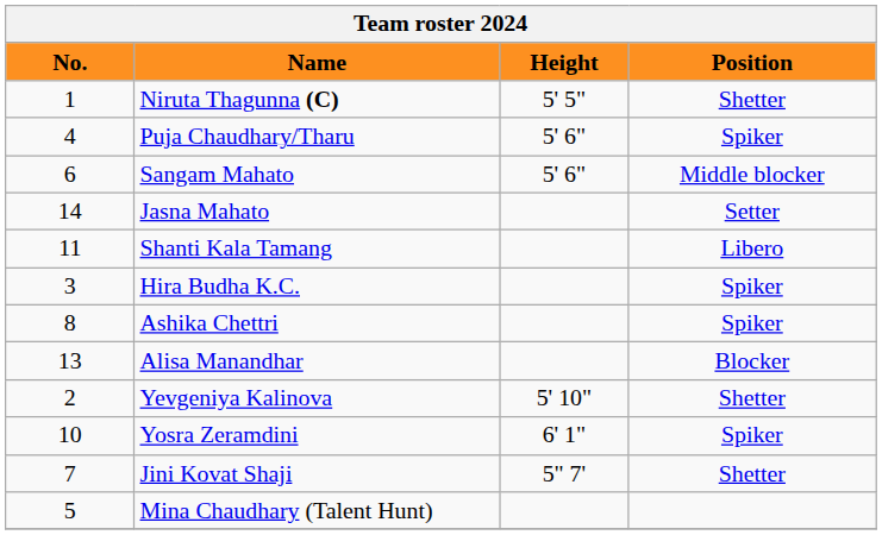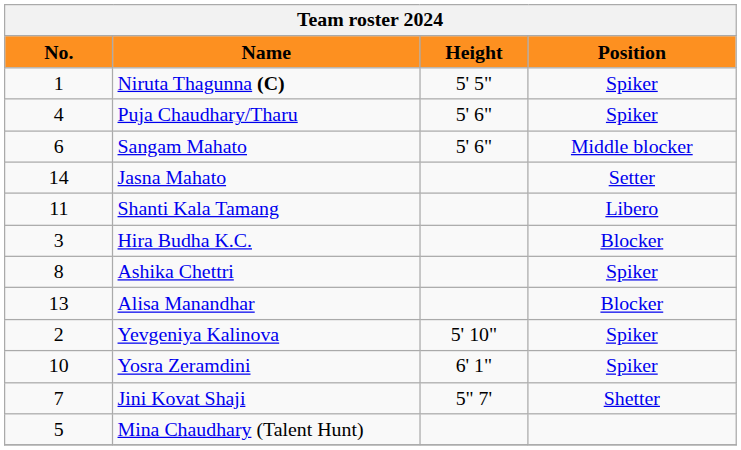Niruta Thagunna (C) | Position: Shetter -> Spiker
Hira Budha K.C. | Position: Spiker -> Blocker
Yevgeniya Kalinova | Position: Shetter -> Spiker
